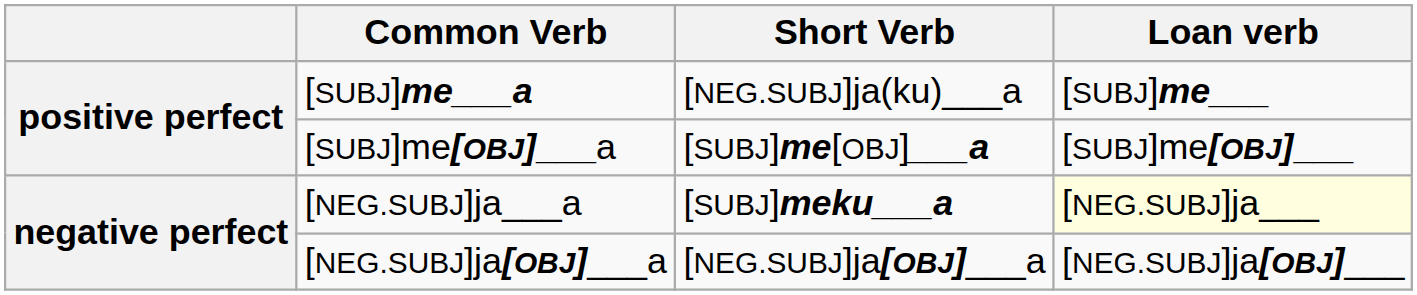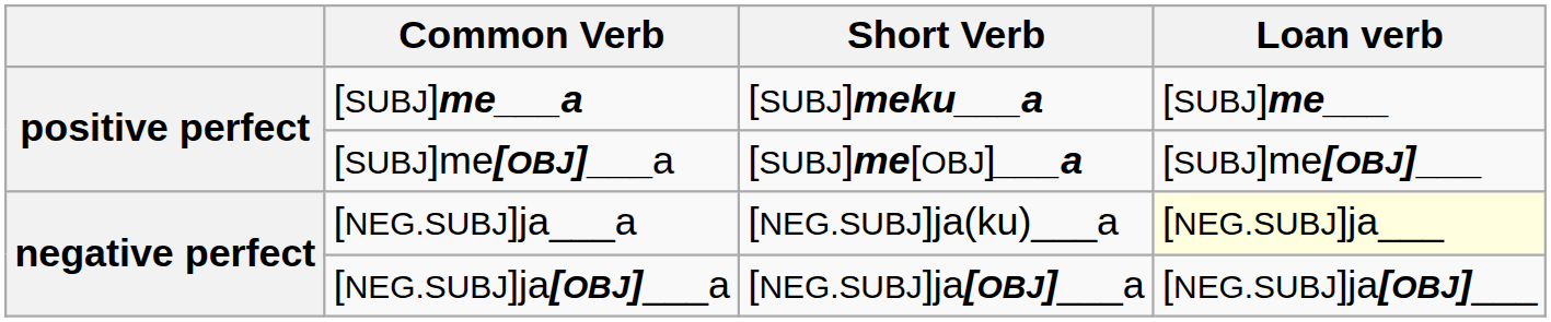[SUBJ]me___a | Short Verb: [NEG.SUBJ]ja(ku)___a -> [SUBJ]meku___a
[NEG.SUBJ]ja___a | Short Verb: [SUBJ]meku___a -> [NEG.SUBJ]ja(ku)___a
